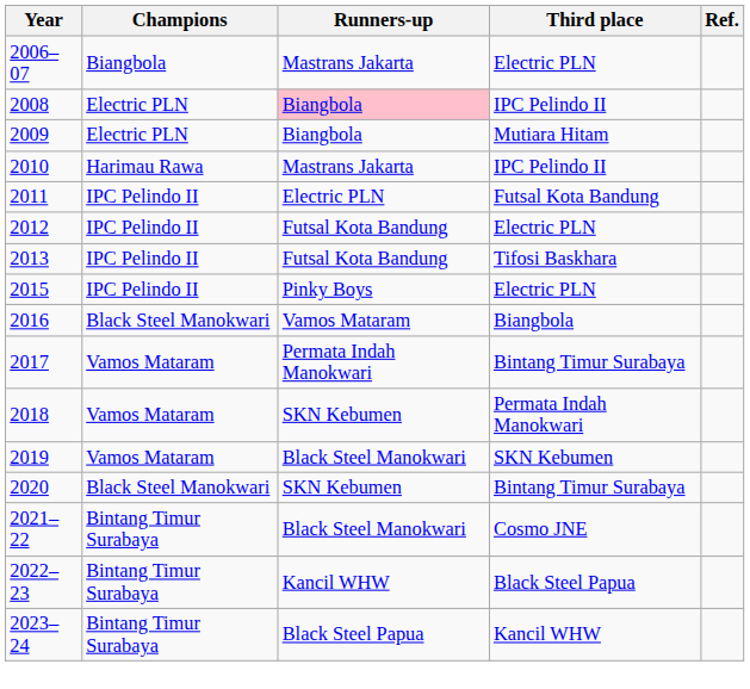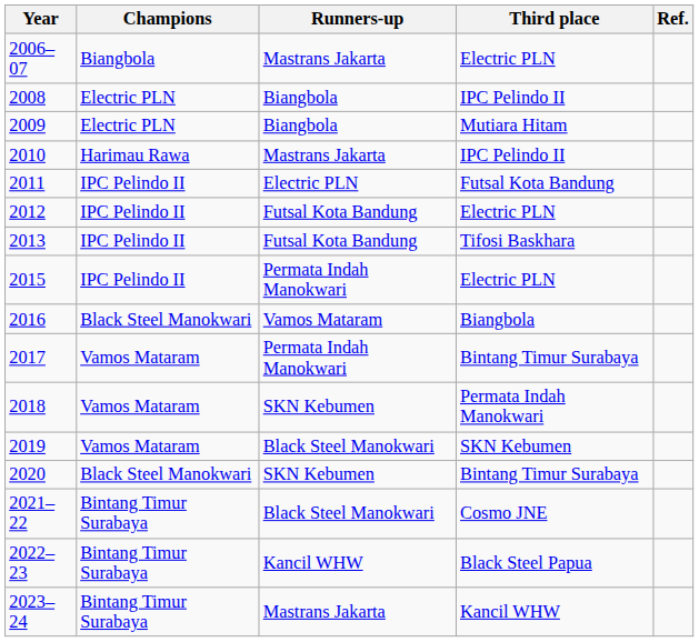2008 | Runners-up: pink background -> no background
2015 | Runners-up: Pinky Boys -> Permata Indah Manokwari
2023–24 | Runners-up: Black Steel Papua -> Mastrans Jakarta
